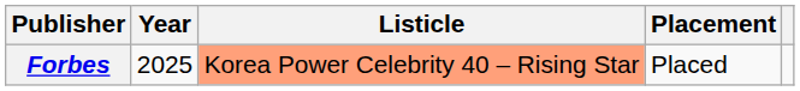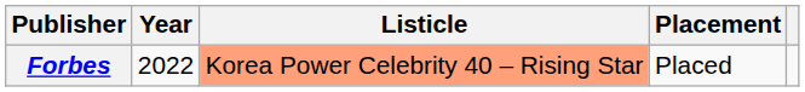Forbes | Year: 2025 -> 2022
